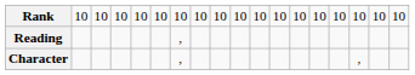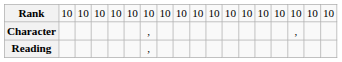rows swapped: Character <-> Reading
